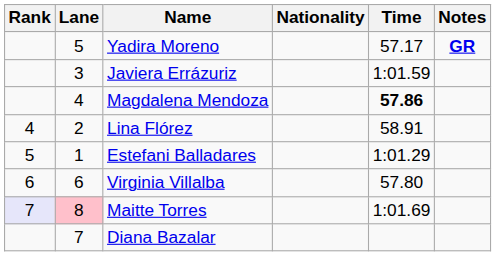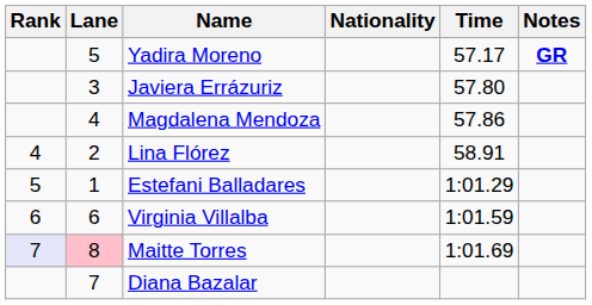Javiera Errázuriz | Time: 1:01.59 -> 57.80
Magdalena Mendoza | Time: bold -> normal
Virginia Villalba | Time: 57.80 -> 1:01.59
